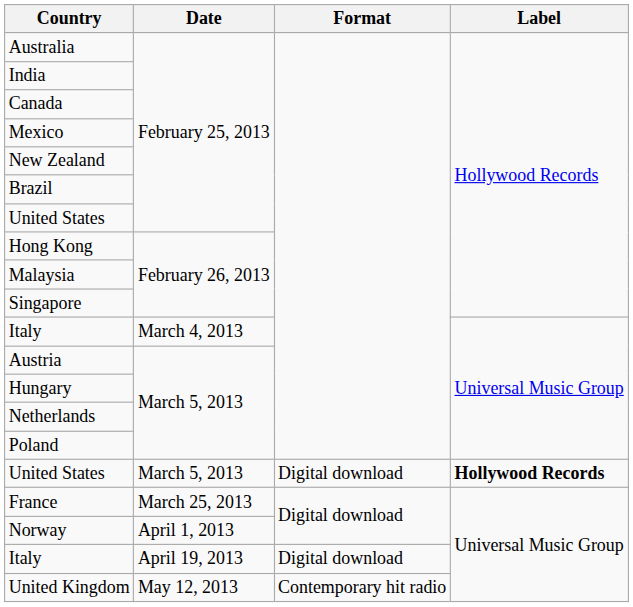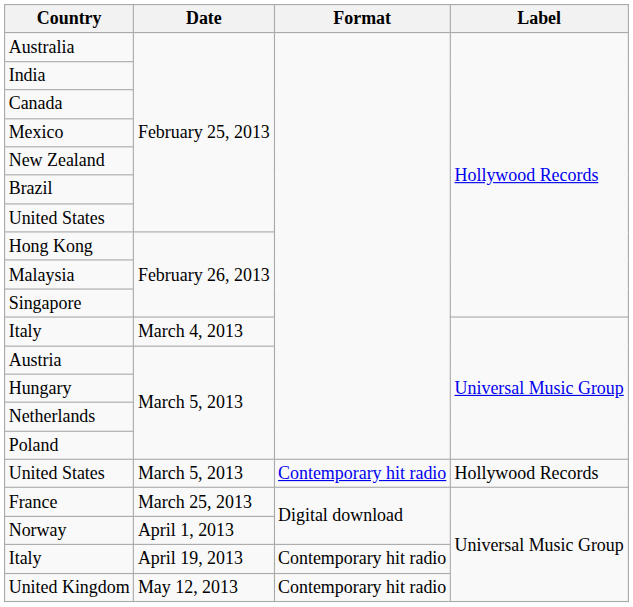United States / March 5, 2013 | Format: Digital download -> Contemporary hit radio
United States / March 5, 2013 | Label: bold -> normal
Italy / April 19, 2013 | Format: Digital download -> Contemporary hit radio
